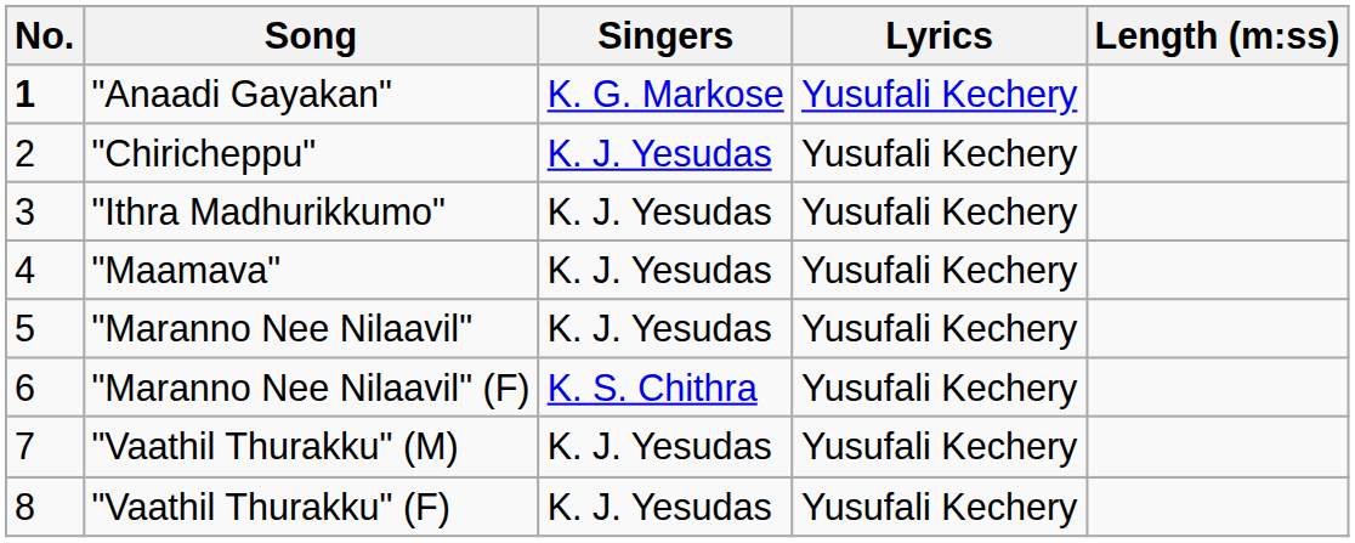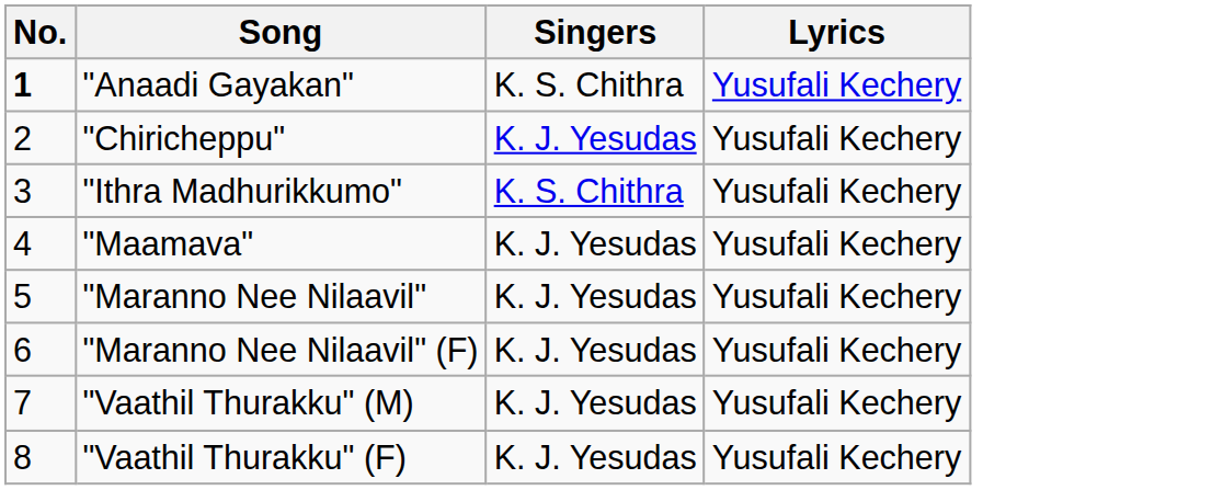- column: Length (m:ss)
"Anaadi Gayakan" | Singers: K. G. Markose -> K. S. Chithra
"Ithra Madhurikkumo" | Singers: K. J. Yesudas -> K. S. Chithra
"Maranno Nee Nilaavil" (F) | Singers: K. S. Chithra -> K. J. Yesudas
